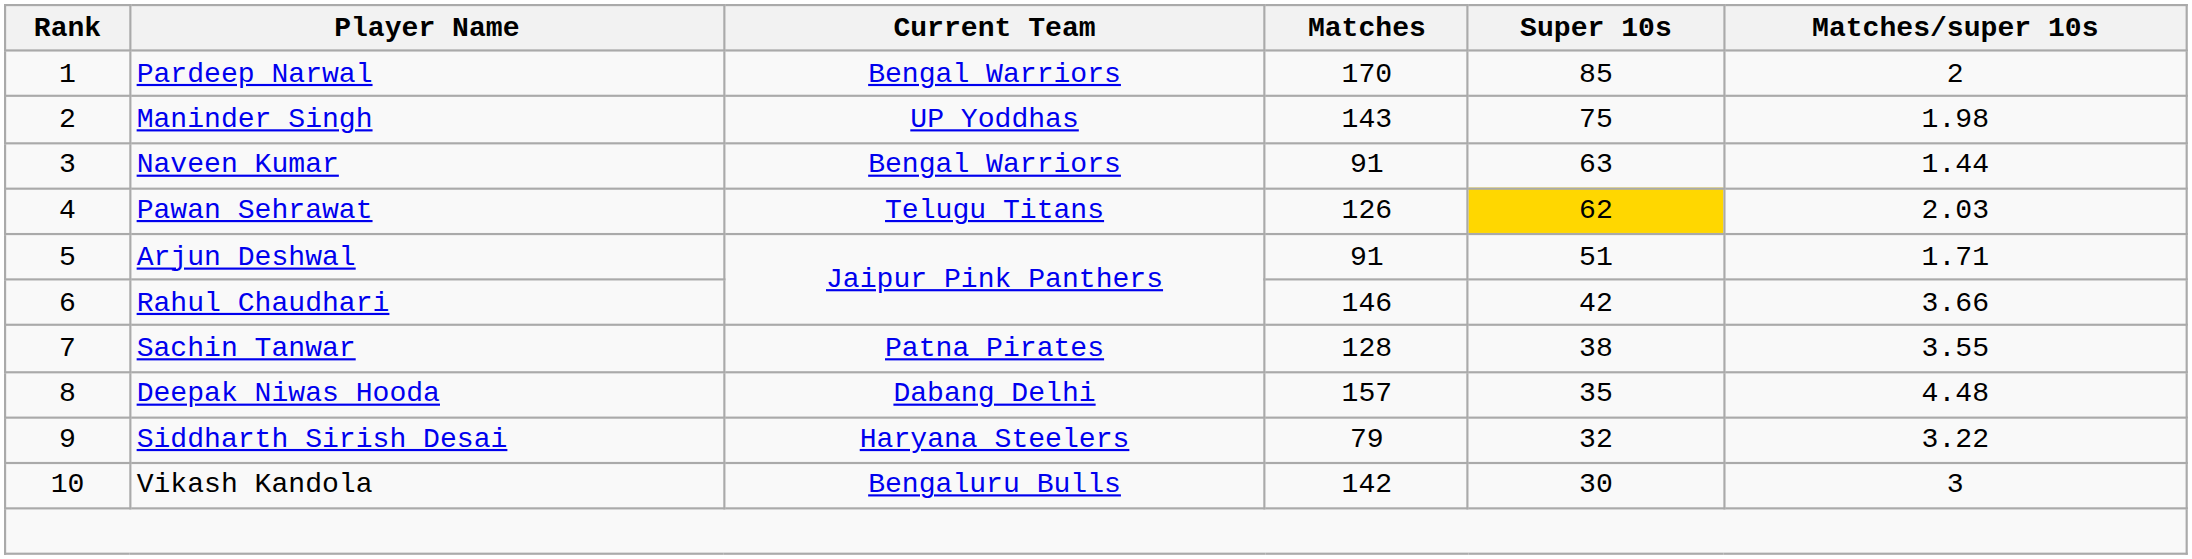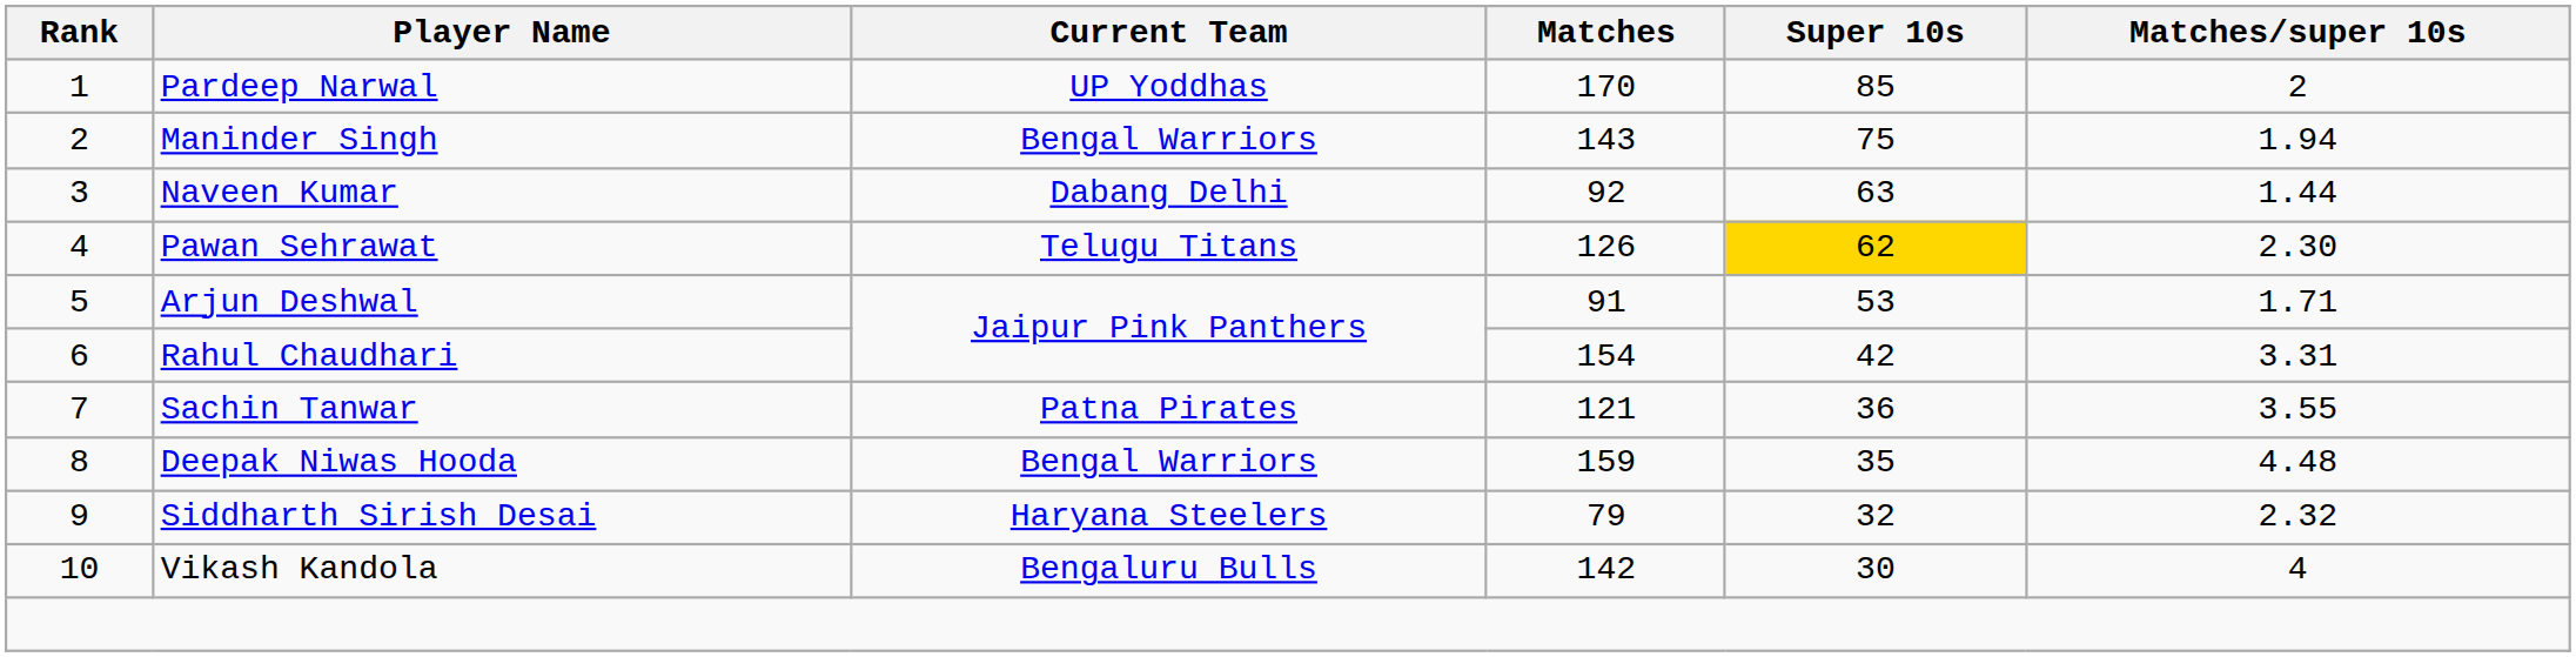Pardeep Narwal | Current Team: Bengal Warriors -> UP Yoddhas
Maninder Singh | Current Team: UP Yoddhas -> Bengal Warriors
Maninder Singh | Matches/super 10s: 1.98 -> 1.94
Naveen Kumar | Current Team: Bengal Warriors -> Dabang Delhi
Naveen Kumar | Matches: 91 -> 92
Pawan Sehrawat | Matches/super 10s: 2.03 -> 2.30
Arjun Deshwal | Super 10s: 51 -> 53
Rahul Chaudhari | Matches: 146 -> 154
Rahul Chaudhari | Matches/super 10s: 3.66 -> 3.31
Sachin Tanwar | Matches: 128 -> 121
Sachin Tanwar | Super 10s: 38 -> 36
Deepak Niwas Hooda | Current Team: Dabang Delhi -> Bengal Warriors
Deepak Niwas Hooda | Matches: 157 -> 159
Siddharth Sirish Desai | Matches/super 10s: 3.22 -> 2.32
Vikash Kandola | Matches/super 10s: 3 -> 4
